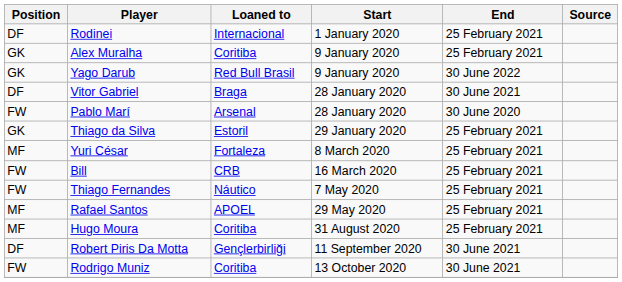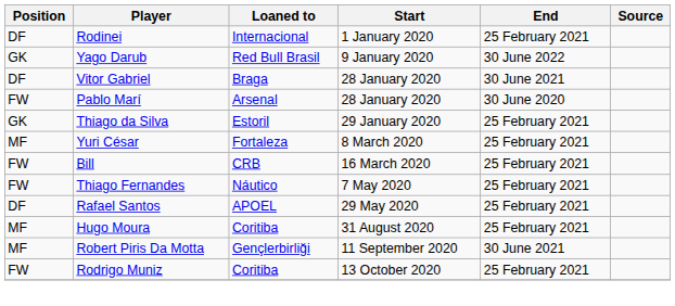- row: GK | Alex Muralha | Coritiba | 9 January 2020 | 25 February 2021
Rafael Santos | Position: MF -> DF
Robert Piris Da Motta | Position: DF -> MF
Rodrigo Muniz | End: 30 June 2021 -> 25 February 2021
